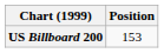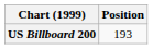US Billboard 200 | Position: 153 -> 193
